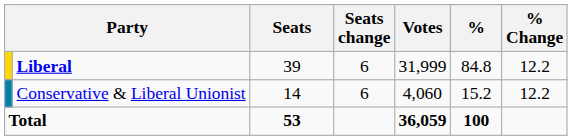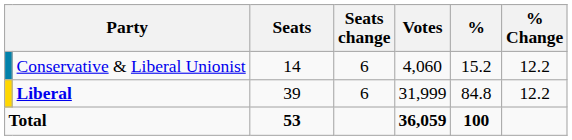rows swapped: Liberal <-> Conservative & Liberal Unionist
